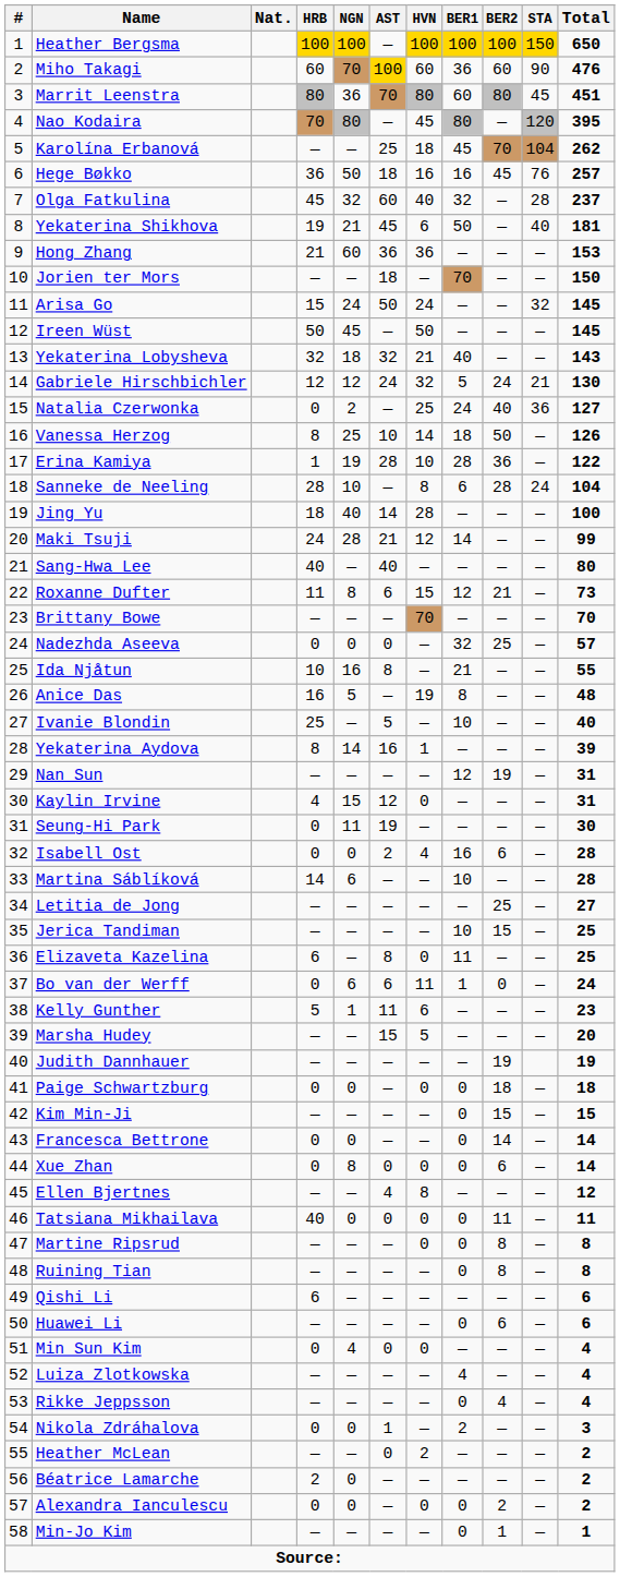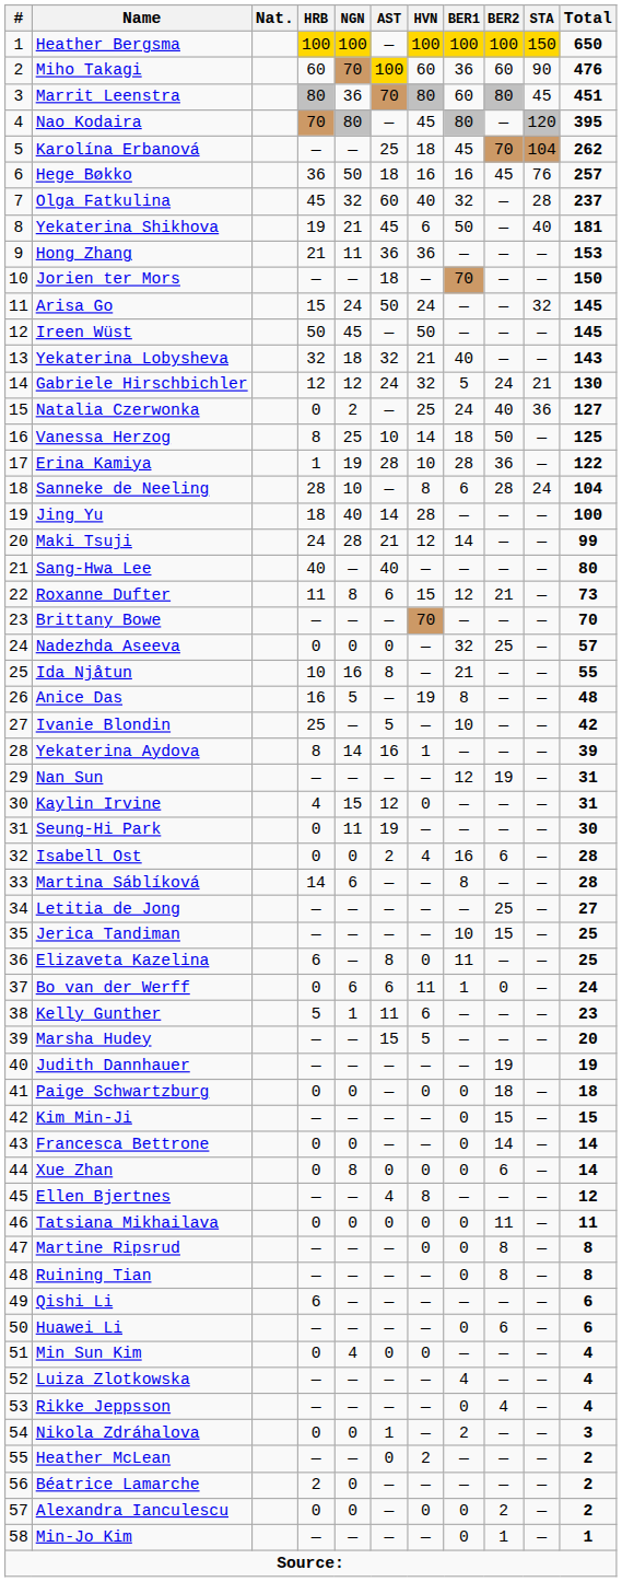Hong Zhang | NGN: 60 -> 11
Vanessa Herzog | Total: 126 -> 125
Ivanie Blondin | Total: 40 -> 42
Martina Sáblíková | BER1: 10 -> 8
Tatsiana Mikhailava | HRB: 40 -> 0
